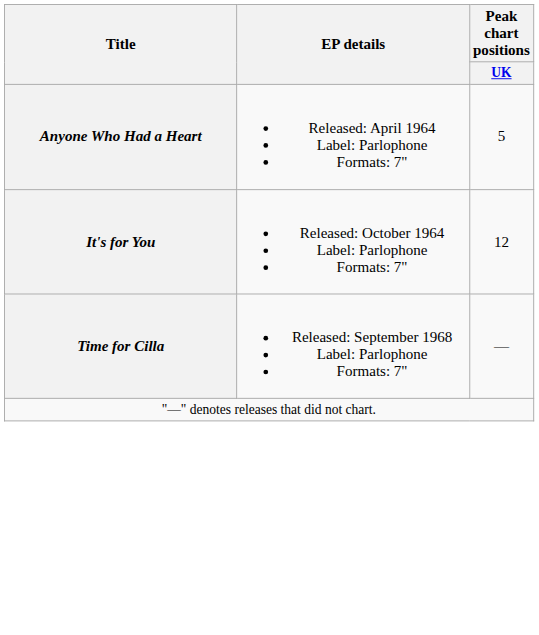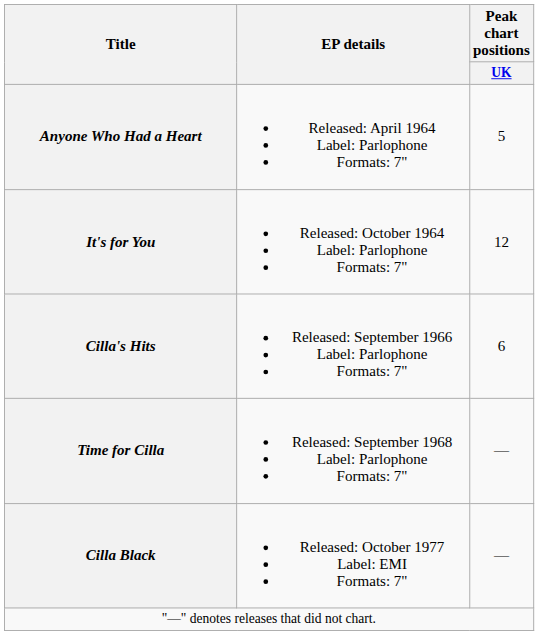+ row: Cilla's Hits | Released: September 1966 Label: Parlophone Formats: 7" | 6
+ row: Cilla Black | Released: October 1977 Label: EMI Formats: 7" | —
